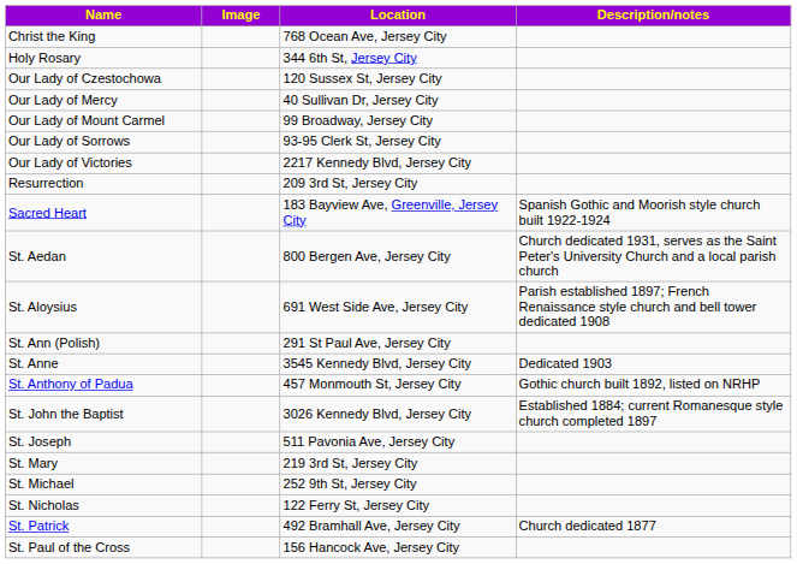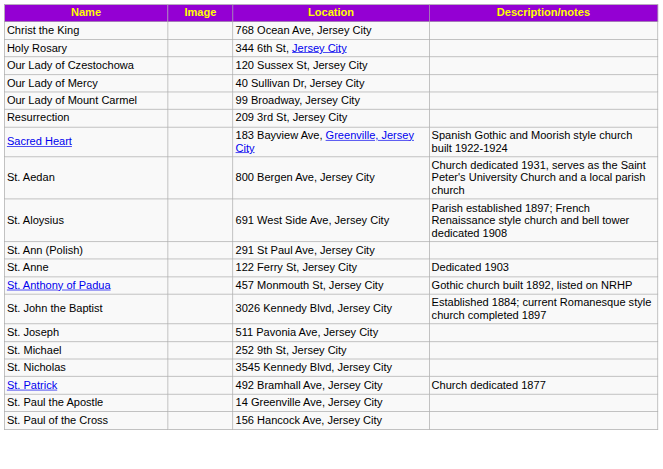- row: Our Lady of Sorrows | 93-95 Clerk St, Jersey City
- row: Our Lady of Victories | 2217 Kennedy Blvd, Jersey City
St. Anne | Location: 3545 Kennedy Blvd, Jersey City -> 122 Ferry St, Jersey City
- row: St. Mary | 219 3rd St, Jersey City
St. Nicholas | Location: 122 Ferry St, Jersey City -> 3545 Kennedy Blvd, Jersey City
+ row: St. Paul the Apostle | 14 Greenville Ave, Jersey City
